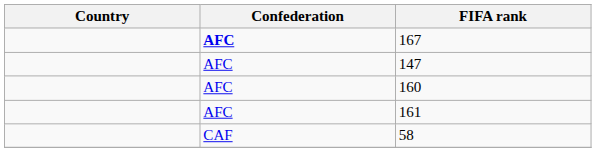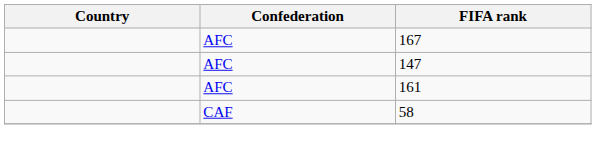167 | Confederation: bold -> normal
- row: AFC | 160
